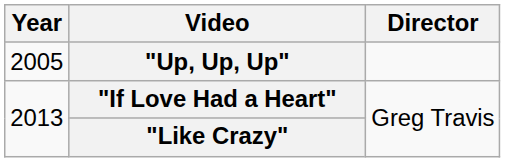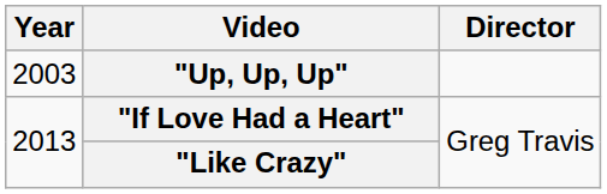"Up, Up, Up" | Year: 2005 -> 2003
